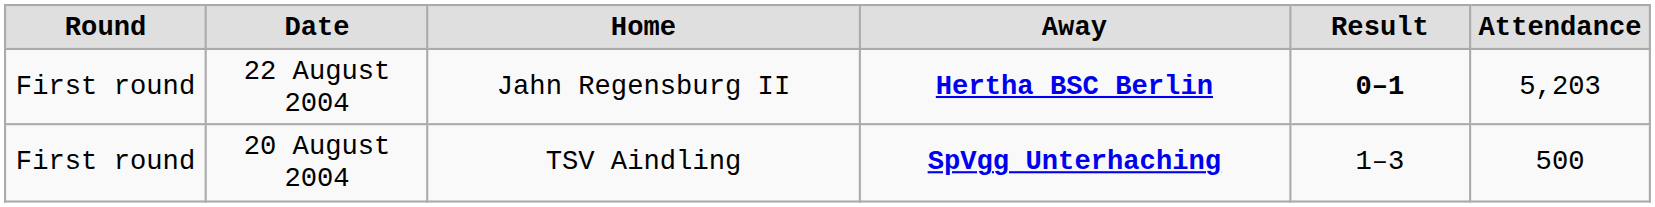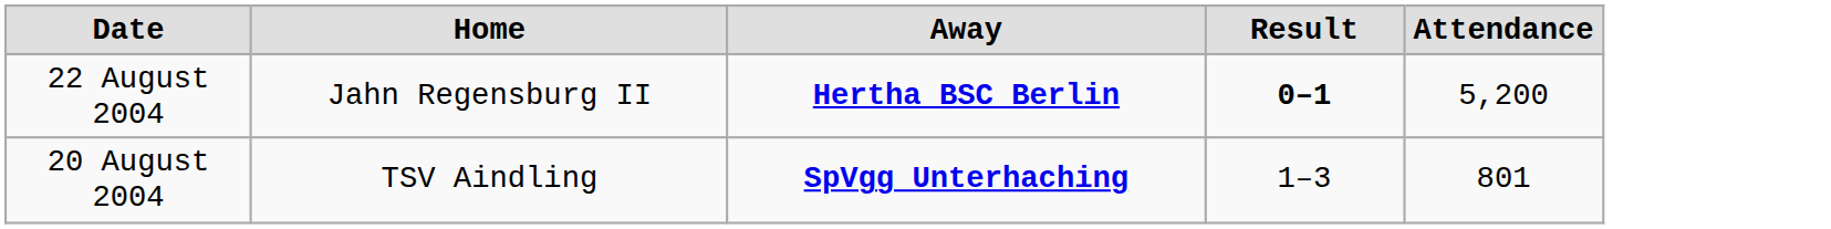- column: Round | First round | First round
22 August 2004 | Attendance: 5,203 -> 5,200
20 August 2004 | Attendance: 500 -> 801
